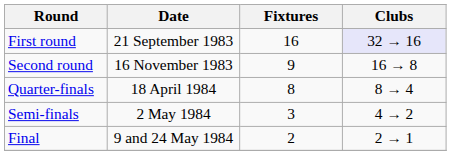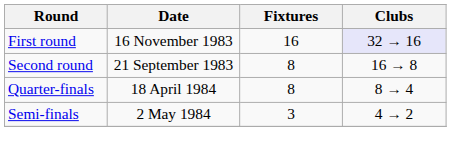First round | Date: 21 September 1983 -> 16 November 1983
Second round | Date: 16 November 1983 -> 21 September 1983
Second round | Fixtures: 9 -> 8
- row: Final | 9 and 24 May 1984 | 2 | 2 → 1
